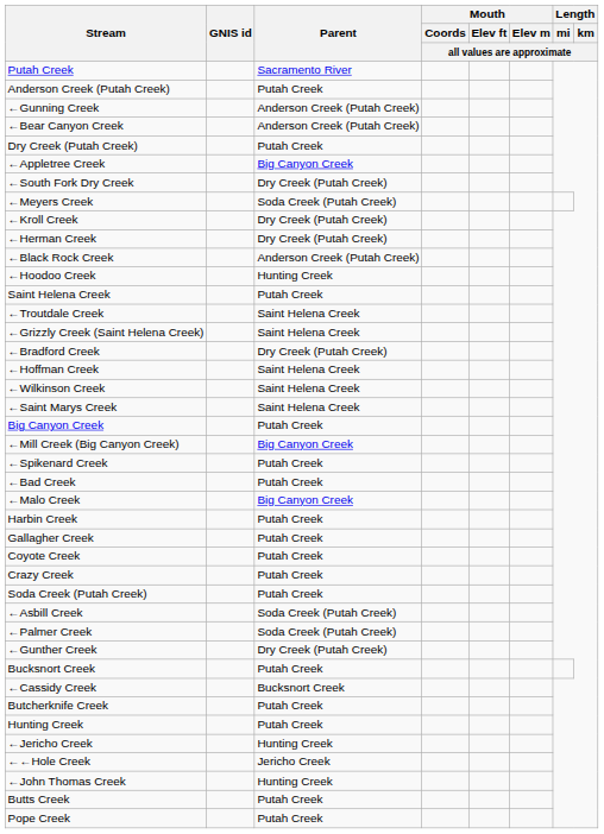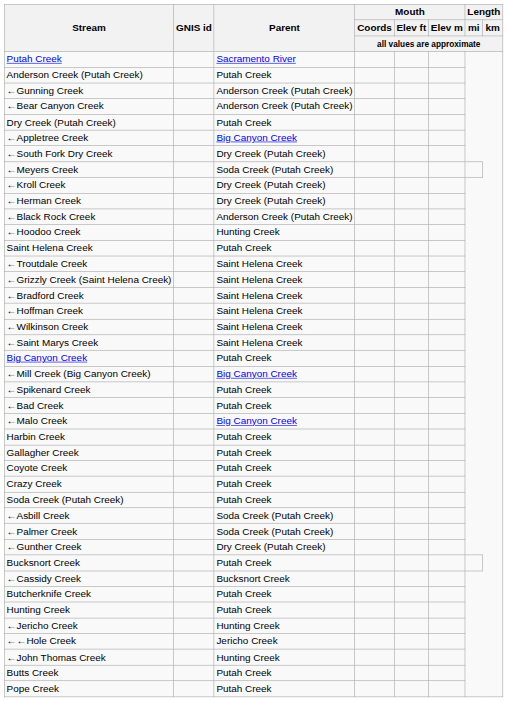←Bradford Creek | Parent: Dry Creek (Putah Creek) -> Saint Helena Creek
